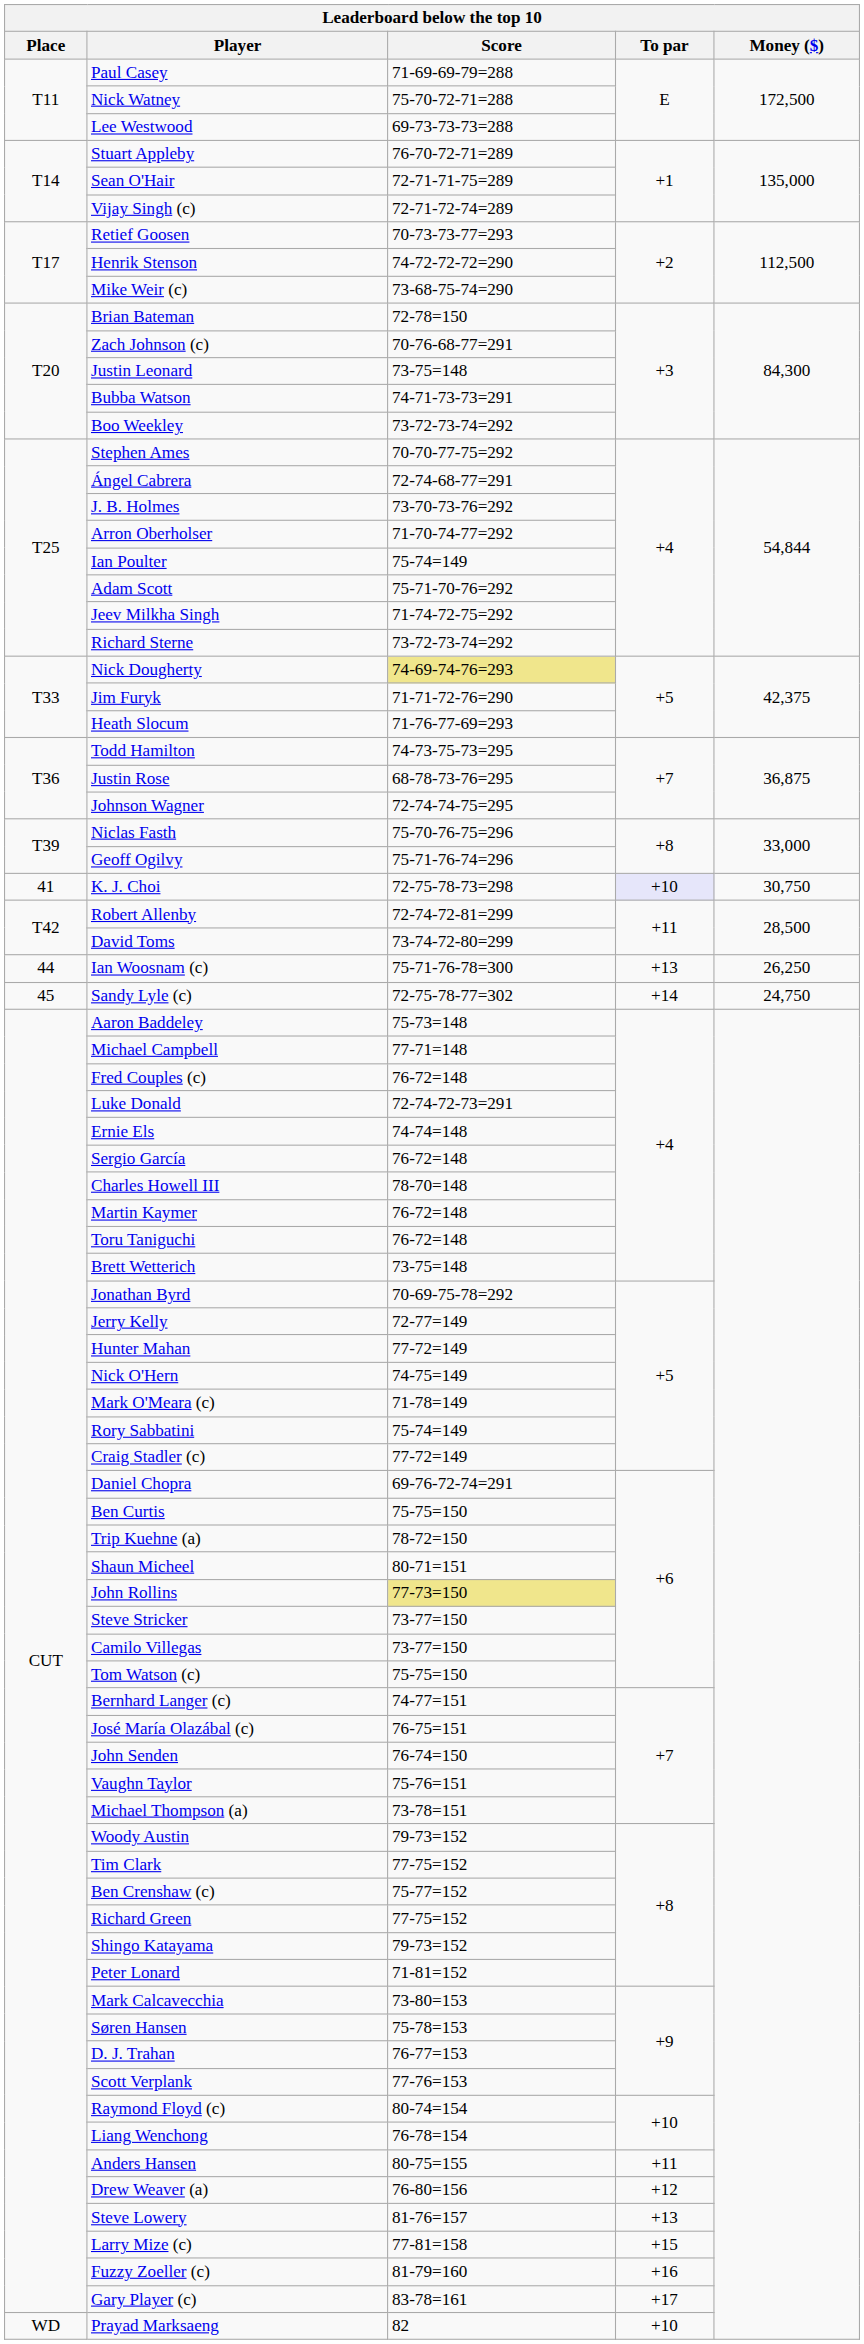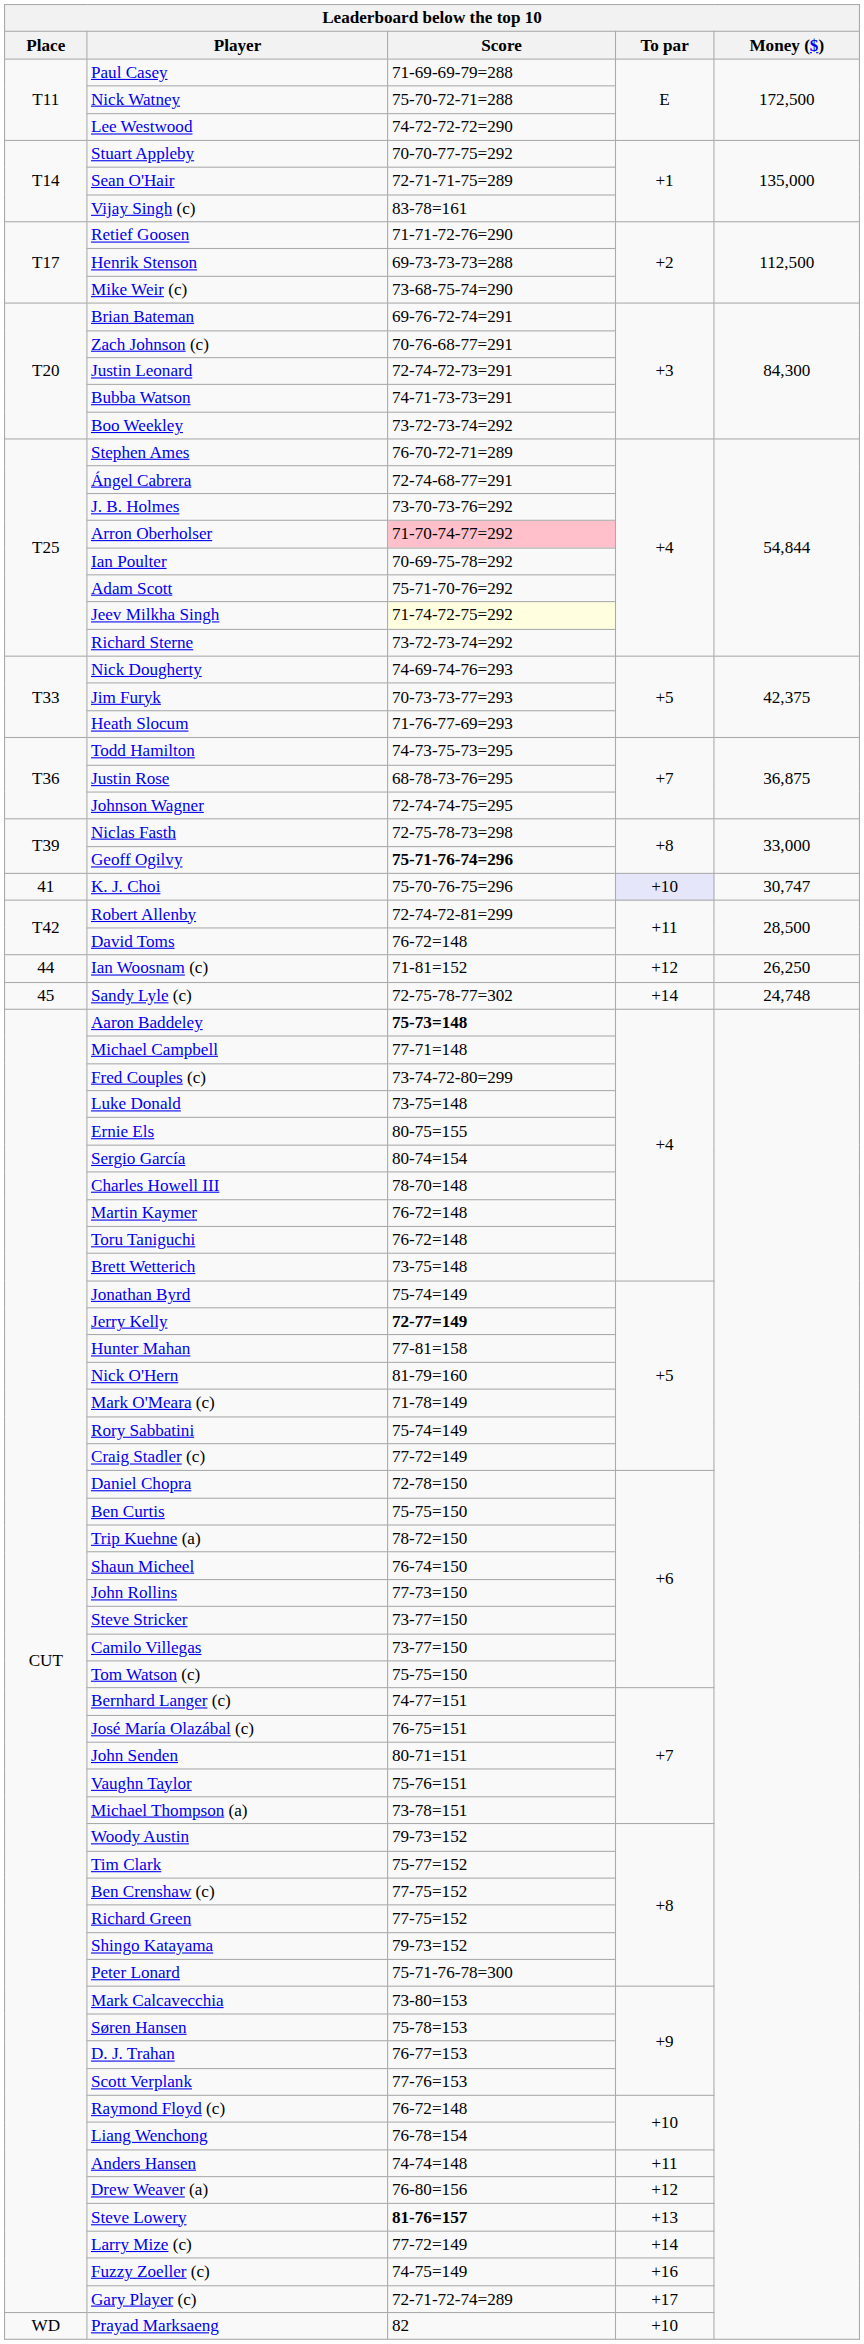Lee Westwood | Score: 69-73-73-73=288 -> 74-72-72-72=290
Stuart Appleby | Score: 76-70-72-71=289 -> 70-70-77-75=292
Vijay Singh (c) | Score: 72-71-72-74=289 -> 83-78=161
Retief Goosen | Score: 70-73-73-77=293 -> 71-71-72-76=290
Henrik Stenson | Score: 74-72-72-72=290 -> 69-73-73-73=288
Brian Bateman | Score: 72-78=150 -> 69-76-72-74=291
Justin Leonard | Score: 73-75=148 -> 72-74-72-73=291
Stephen Ames | Score: 70-70-77-75=292 -> 76-70-72-71=289
Arron Oberholser | Score: no background -> pink background
Ian Poulter | Score: 75-74=149 -> 70-69-75-78=292
Jeev Milkha Singh | Score: no background -> lightyellow background
Nick Dougherty | Score: khaki background -> no background
Jim Furyk | Score: 71-71-72-76=290 -> 70-73-73-77=293
Niclas Fasth | Score: 75-70-76-75=296 -> 72-75-78-73=298
Geoff Ogilvy | Score: normal -> bold
K. J. Choi | Score: 72-75-78-73=298 -> 75-70-76-75=296
K. J. Choi | Money ($): 30,750 -> 30,747
David Toms | Score: 73-74-72-80=299 -> 76-72=148
Ian Woosnam (c) | Score: 75-71-76-78=300 -> 71-81=152
Ian Woosnam (c) | To par: +13 -> +12
Sandy Lyle (c) | Money ($): 24,750 -> 24,748
Aaron Baddeley | Score: normal -> bold
Fred Couples (c) | Score: 76-72=148 -> 73-74-72-80=299
Luke Donald | Score: 72-74-72-73=291 -> 73-75=148
Ernie Els | Score: 74-74=148 -> 80-75=155
Sergio García | Score: 76-72=148 -> 80-74=154
Jonathan Byrd | Score: 70-69-75-78=292 -> 75-74=149
Jerry Kelly | Score: normal -> bold
Hunter Mahan | Score: 77-72=149 -> 77-81=158
Nick O'Hern | Score: 74-75=149 -> 81-79=160
Daniel Chopra | Score: 69-76-72-74=291 -> 72-78=150
Shaun Micheel | Score: 80-71=151 -> 76-74=150
John Rollins | Score: khaki background -> no background
John Senden | Score: 76-74=150 -> 80-71=151
Tim Clark | Score: 77-75=152 -> 75-77=152
Ben Crenshaw (c) | Score: 75-77=152 -> 77-75=152
Peter Lonard | Score: 71-81=152 -> 75-71-76-78=300
Raymond Floyd (c) | Score: 80-74=154 -> 76-72=148
Anders Hansen | Score: 80-75=155 -> 74-74=148
Steve Lowery | Score: normal -> bold
Larry Mize (c) | Score: 77-81=158 -> 77-72=149
Larry Mize (c) | To par: +15 -> +14
Fuzzy Zoeller (c) | Score: 81-79=160 -> 74-75=149
Gary Player (c) | Score: 83-78=161 -> 72-71-72-74=289
